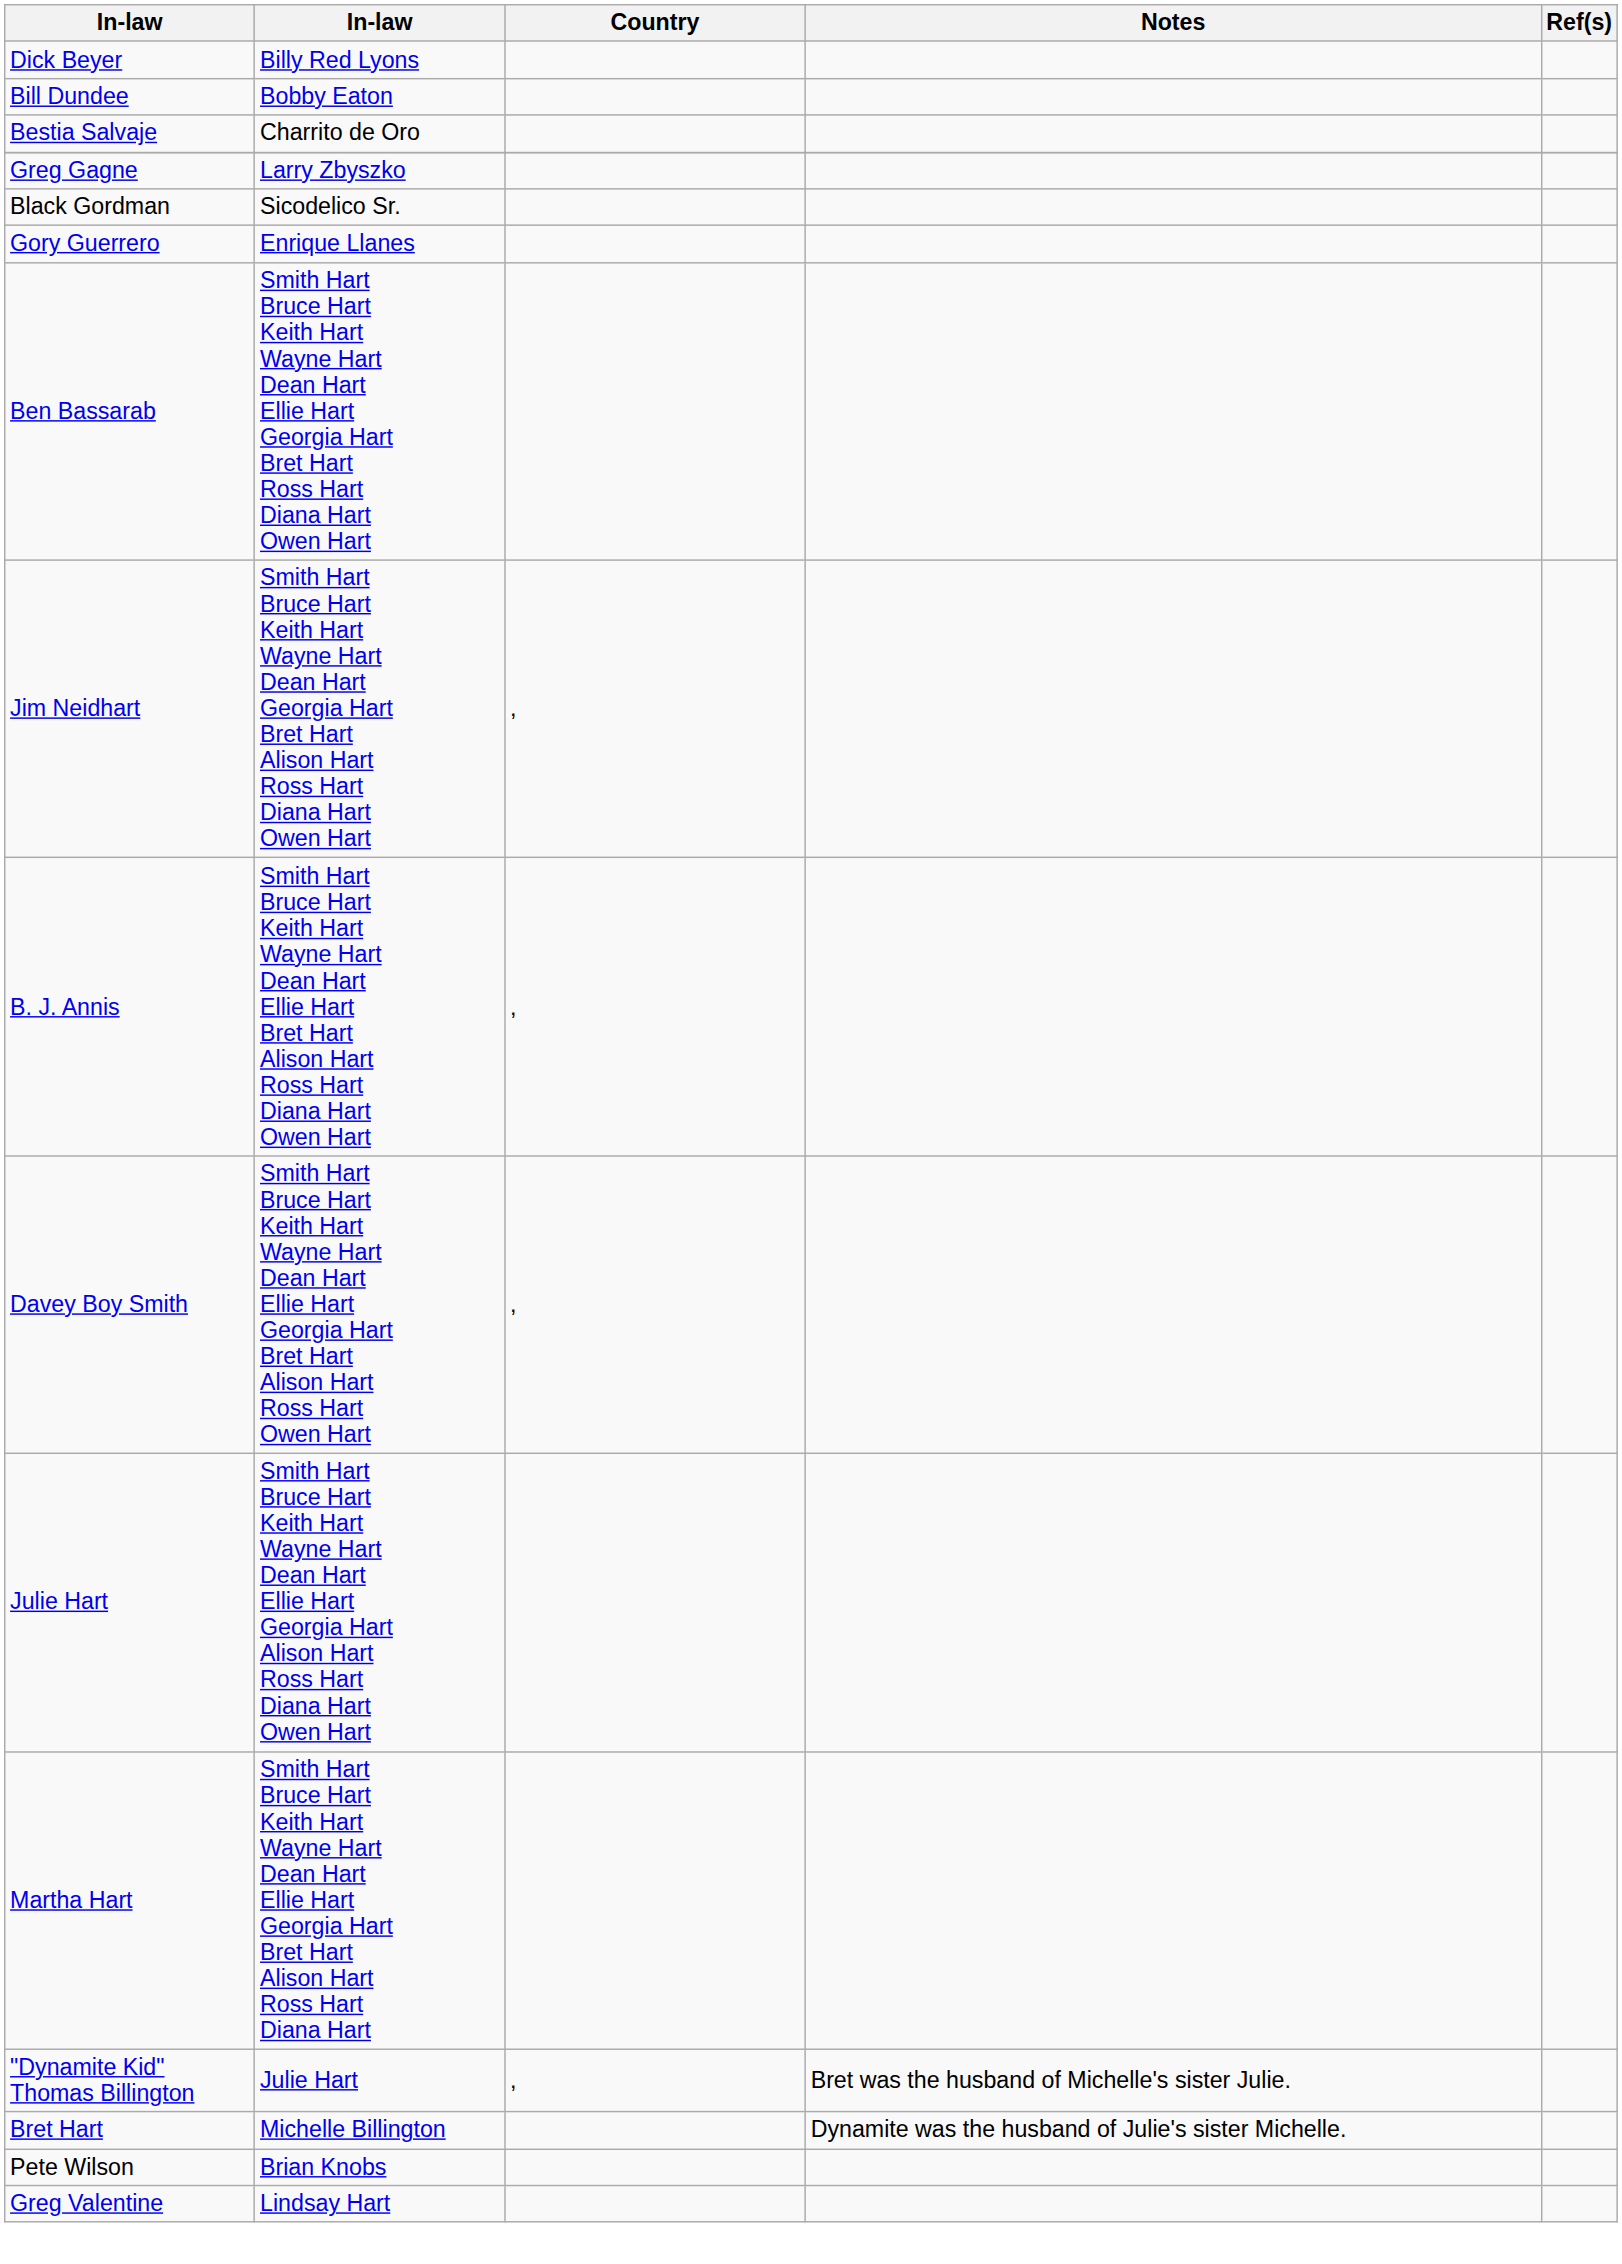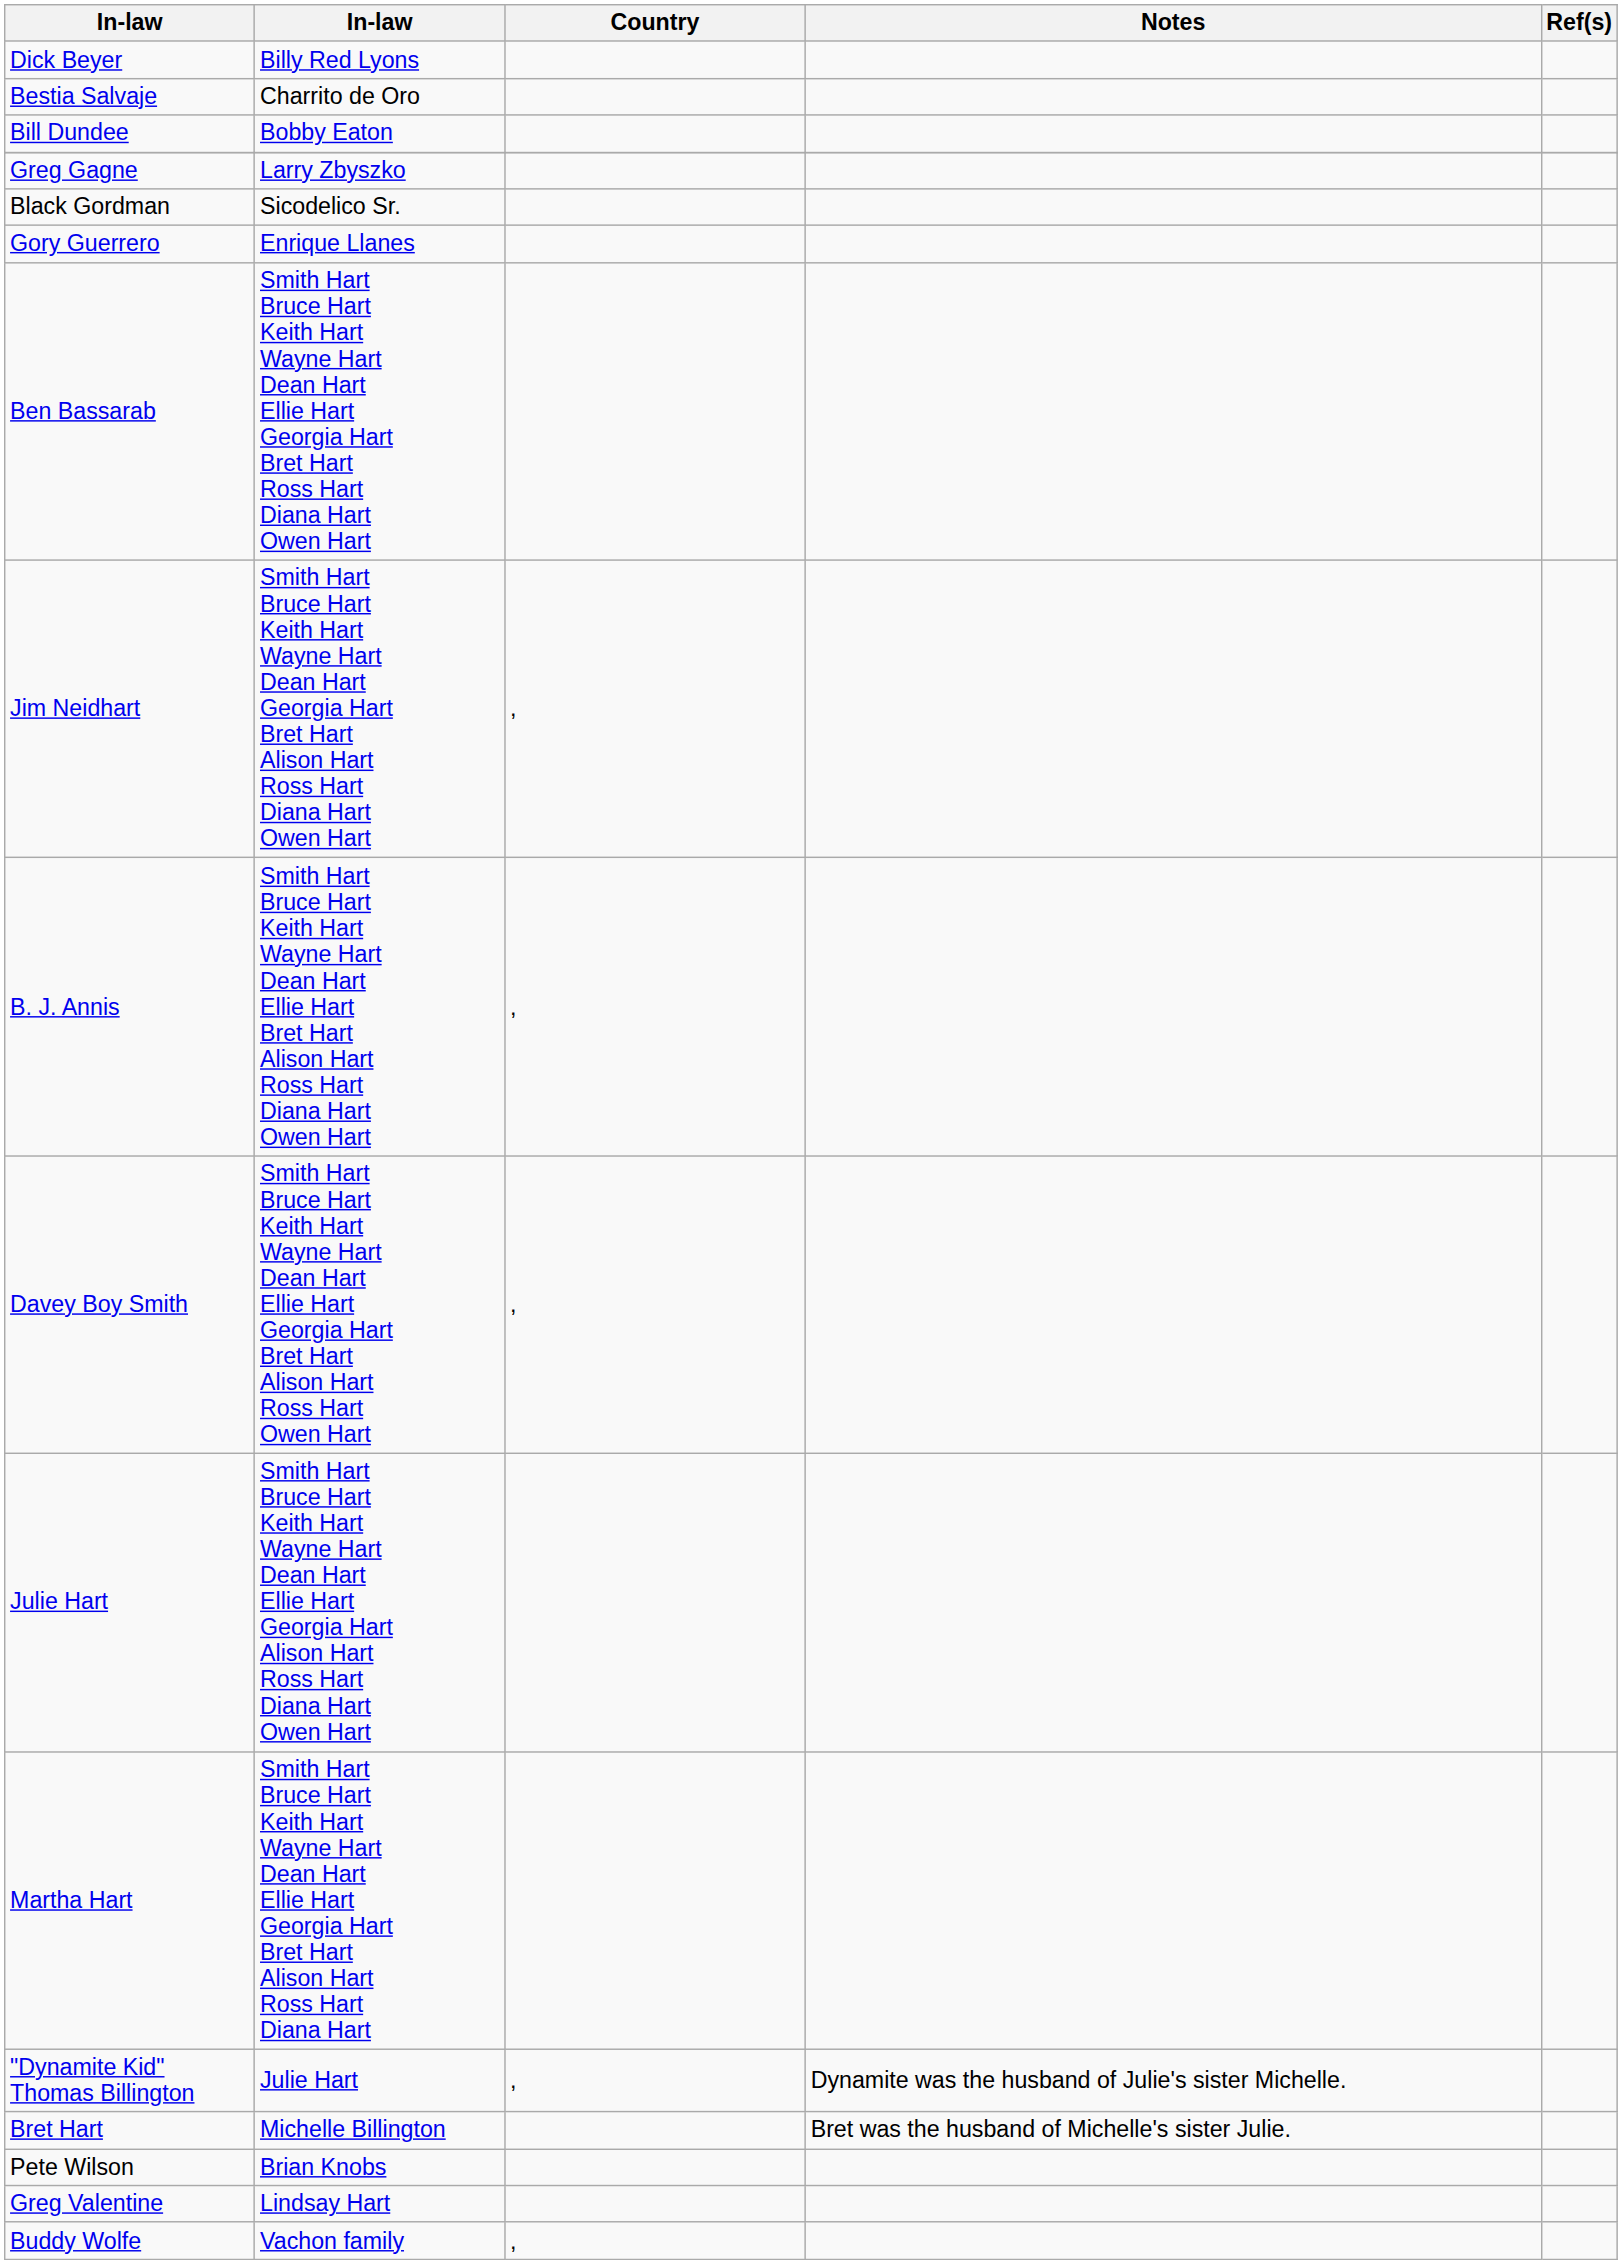rows swapped: Bill Dundee <-> Bestia Salvaje
"Dynamite Kid" Thomas Billington | Notes: Bret was the husband of Michelle's sister Julie. -> Dynamite was the husband of Julie's sister Michelle.
Bret Hart | Notes: Dynamite was the husband of Julie's sister Michelle. -> Bret was the husband of Michelle's sister Julie.
+ row: Buddy Wolfe | Vachon family | ,
